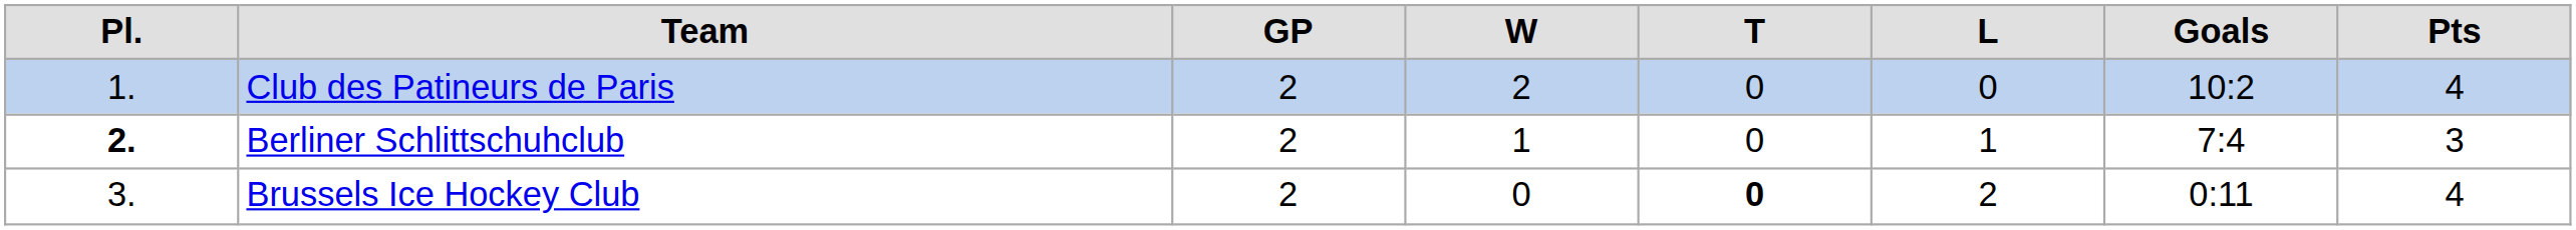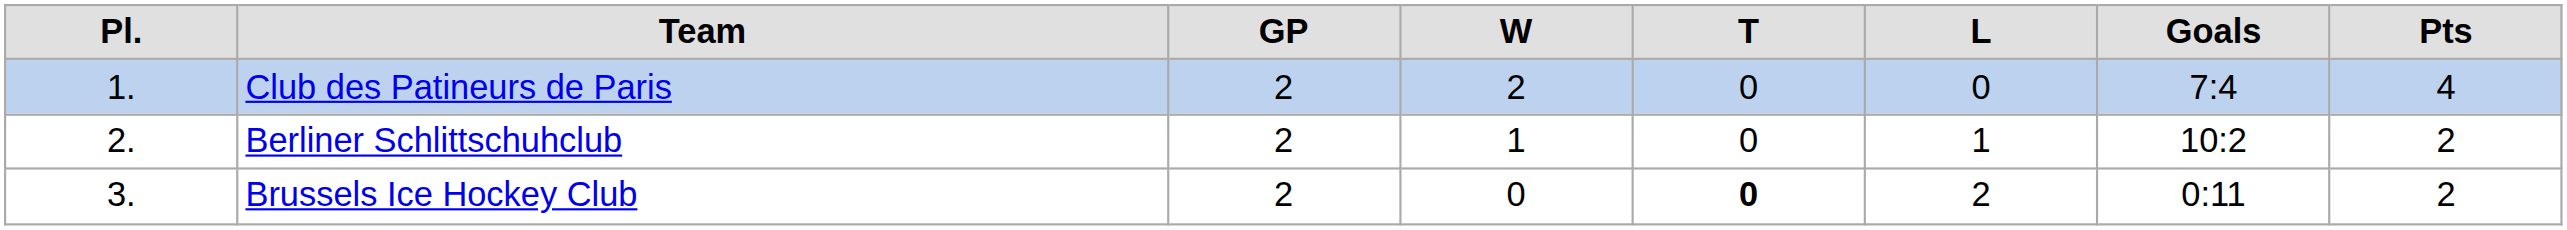Club des Patineurs de Paris | column 7: 10:2 -> 7:4
Berliner Schlittschuhclub | column 1: bold -> normal
Berliner Schlittschuhclub | column 7: 7:4 -> 10:2
Berliner Schlittschuhclub | column 8: 3 -> 2
Brussels Ice Hockey Club | column 8: 4 -> 2
